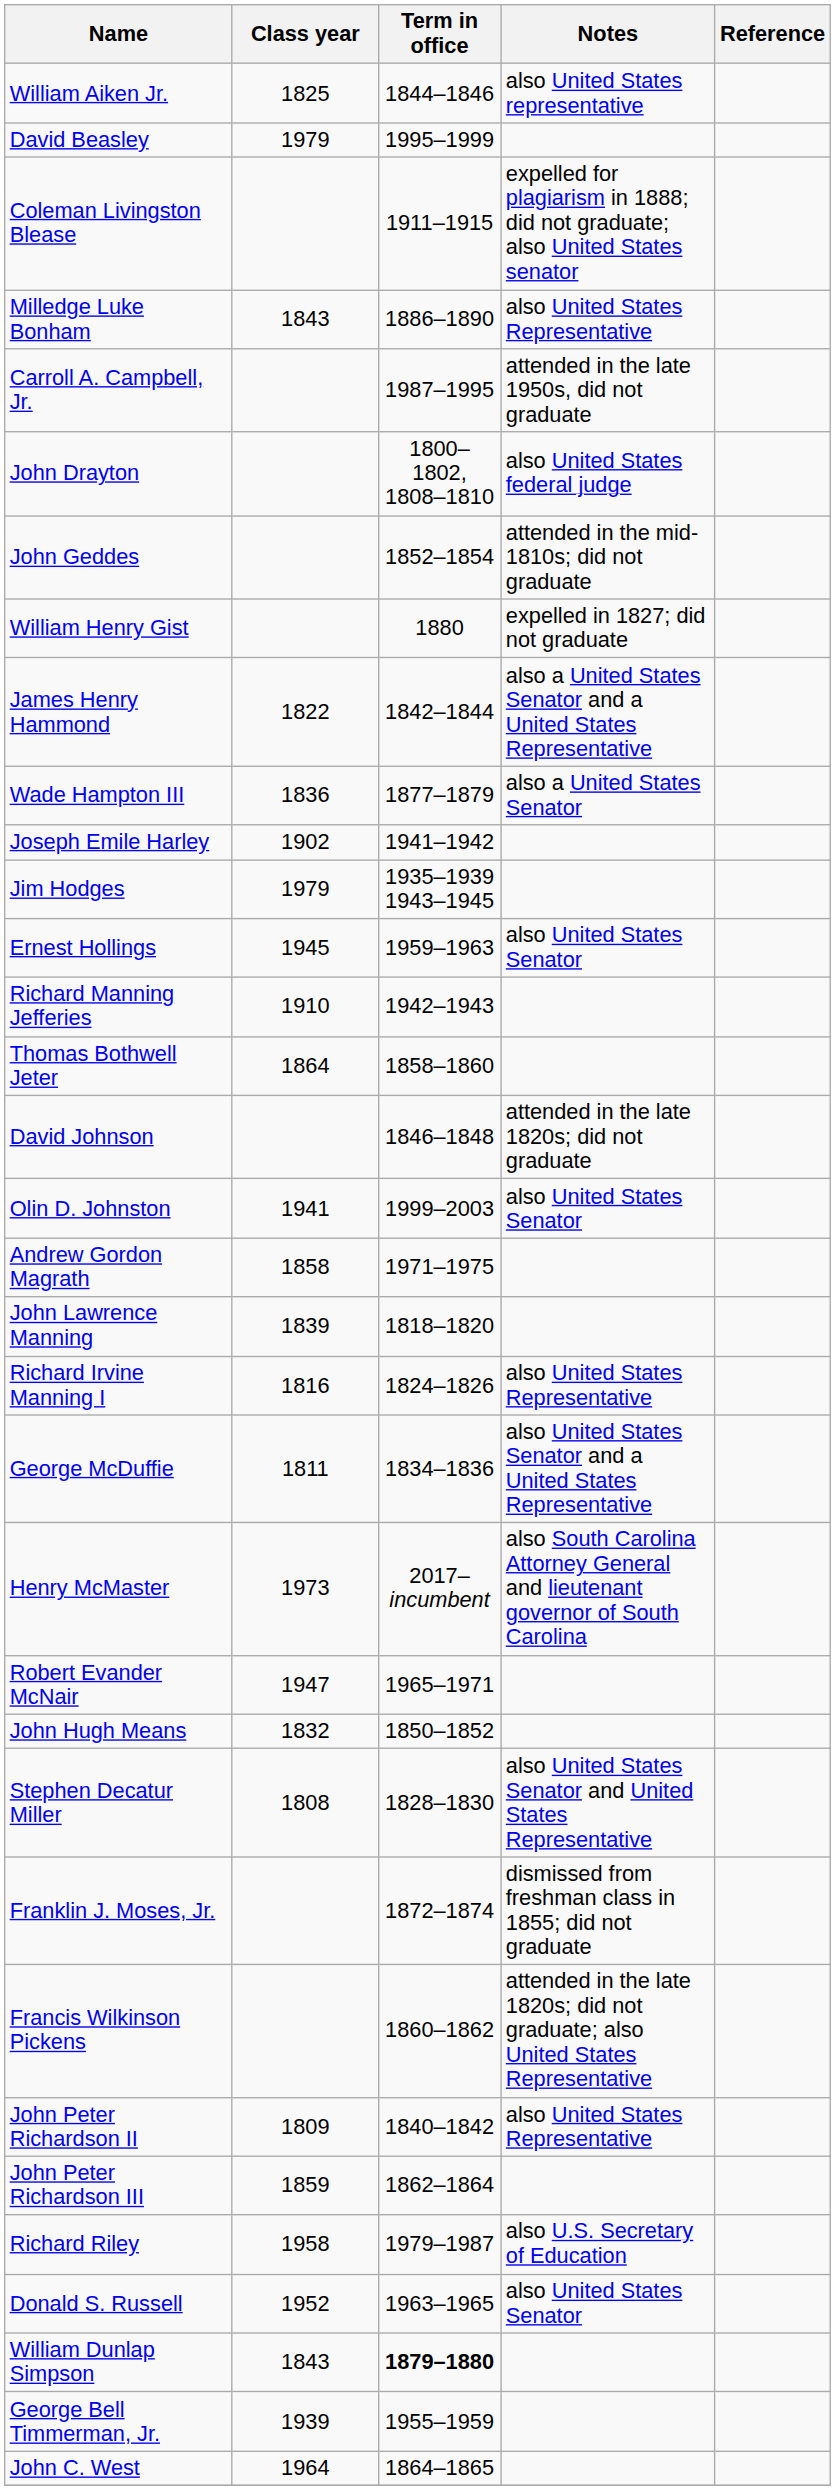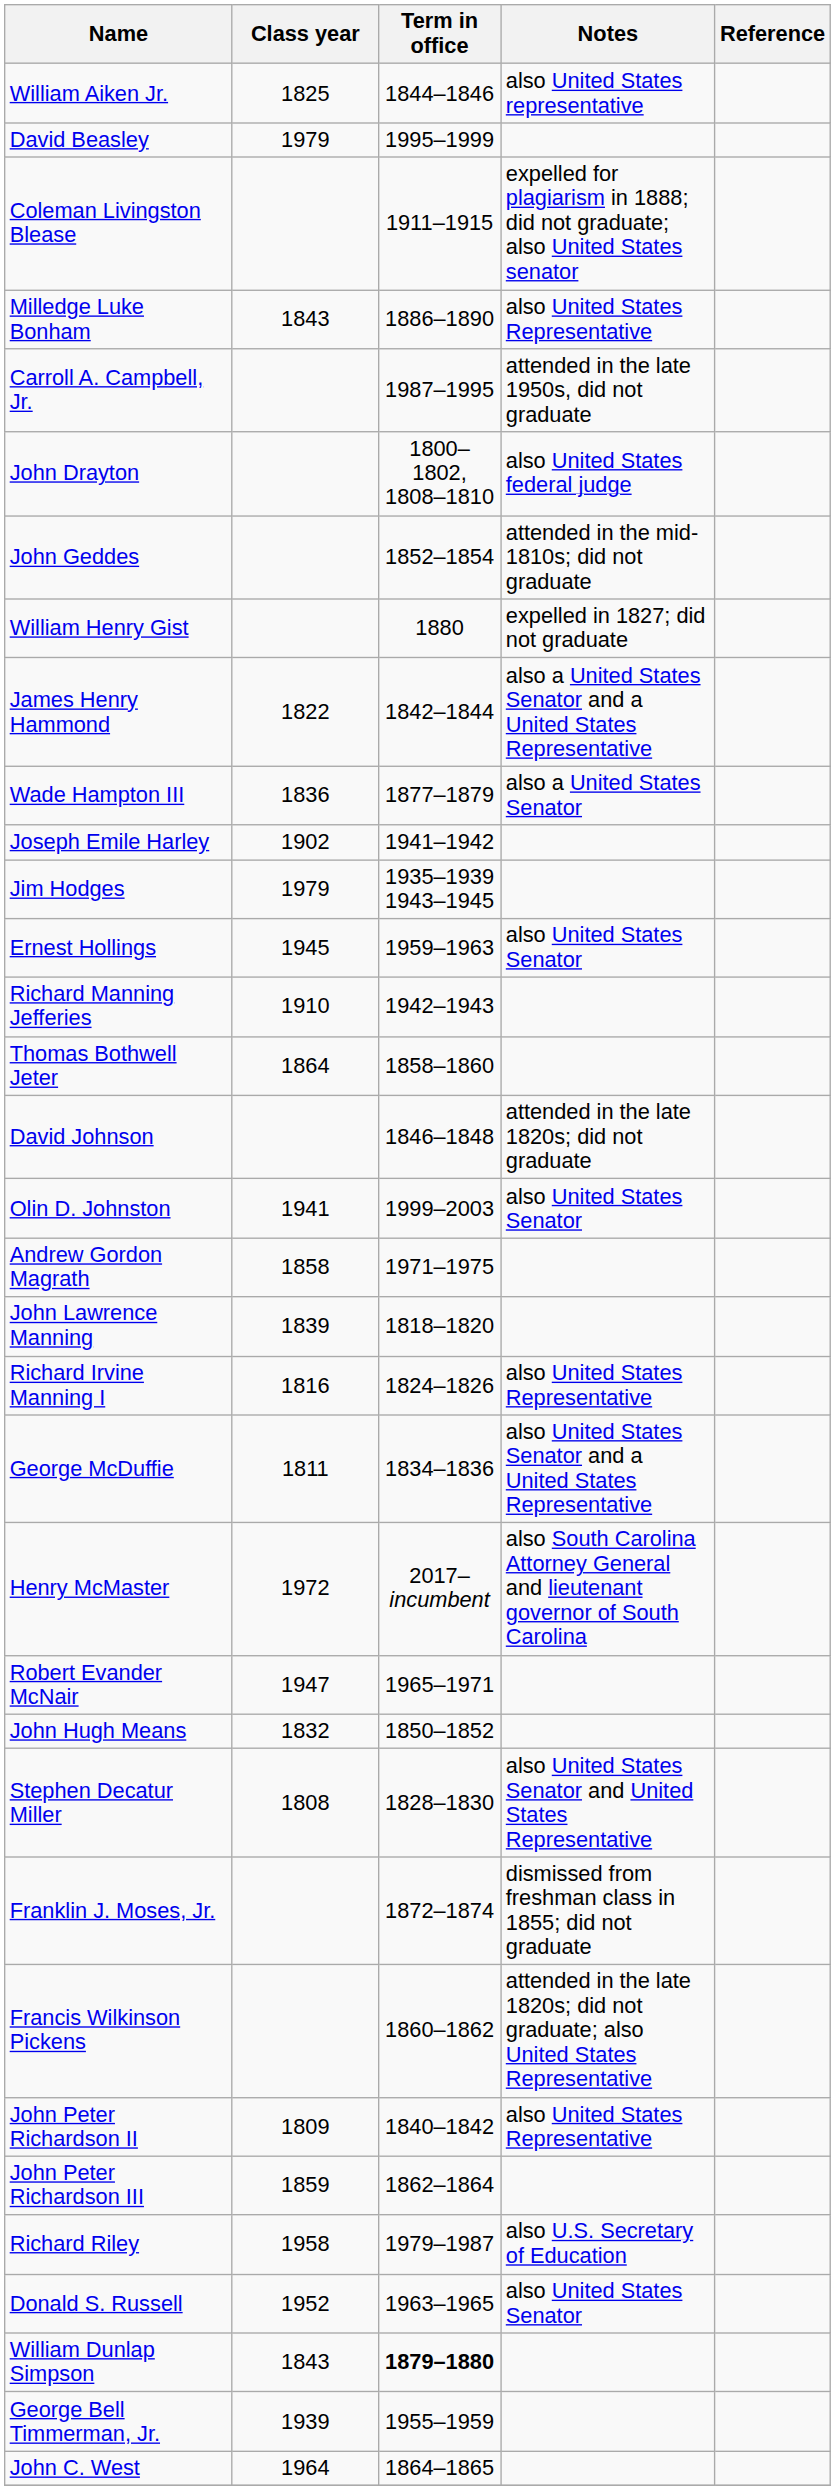Henry McMaster | Class year: 1973 -> 1972
